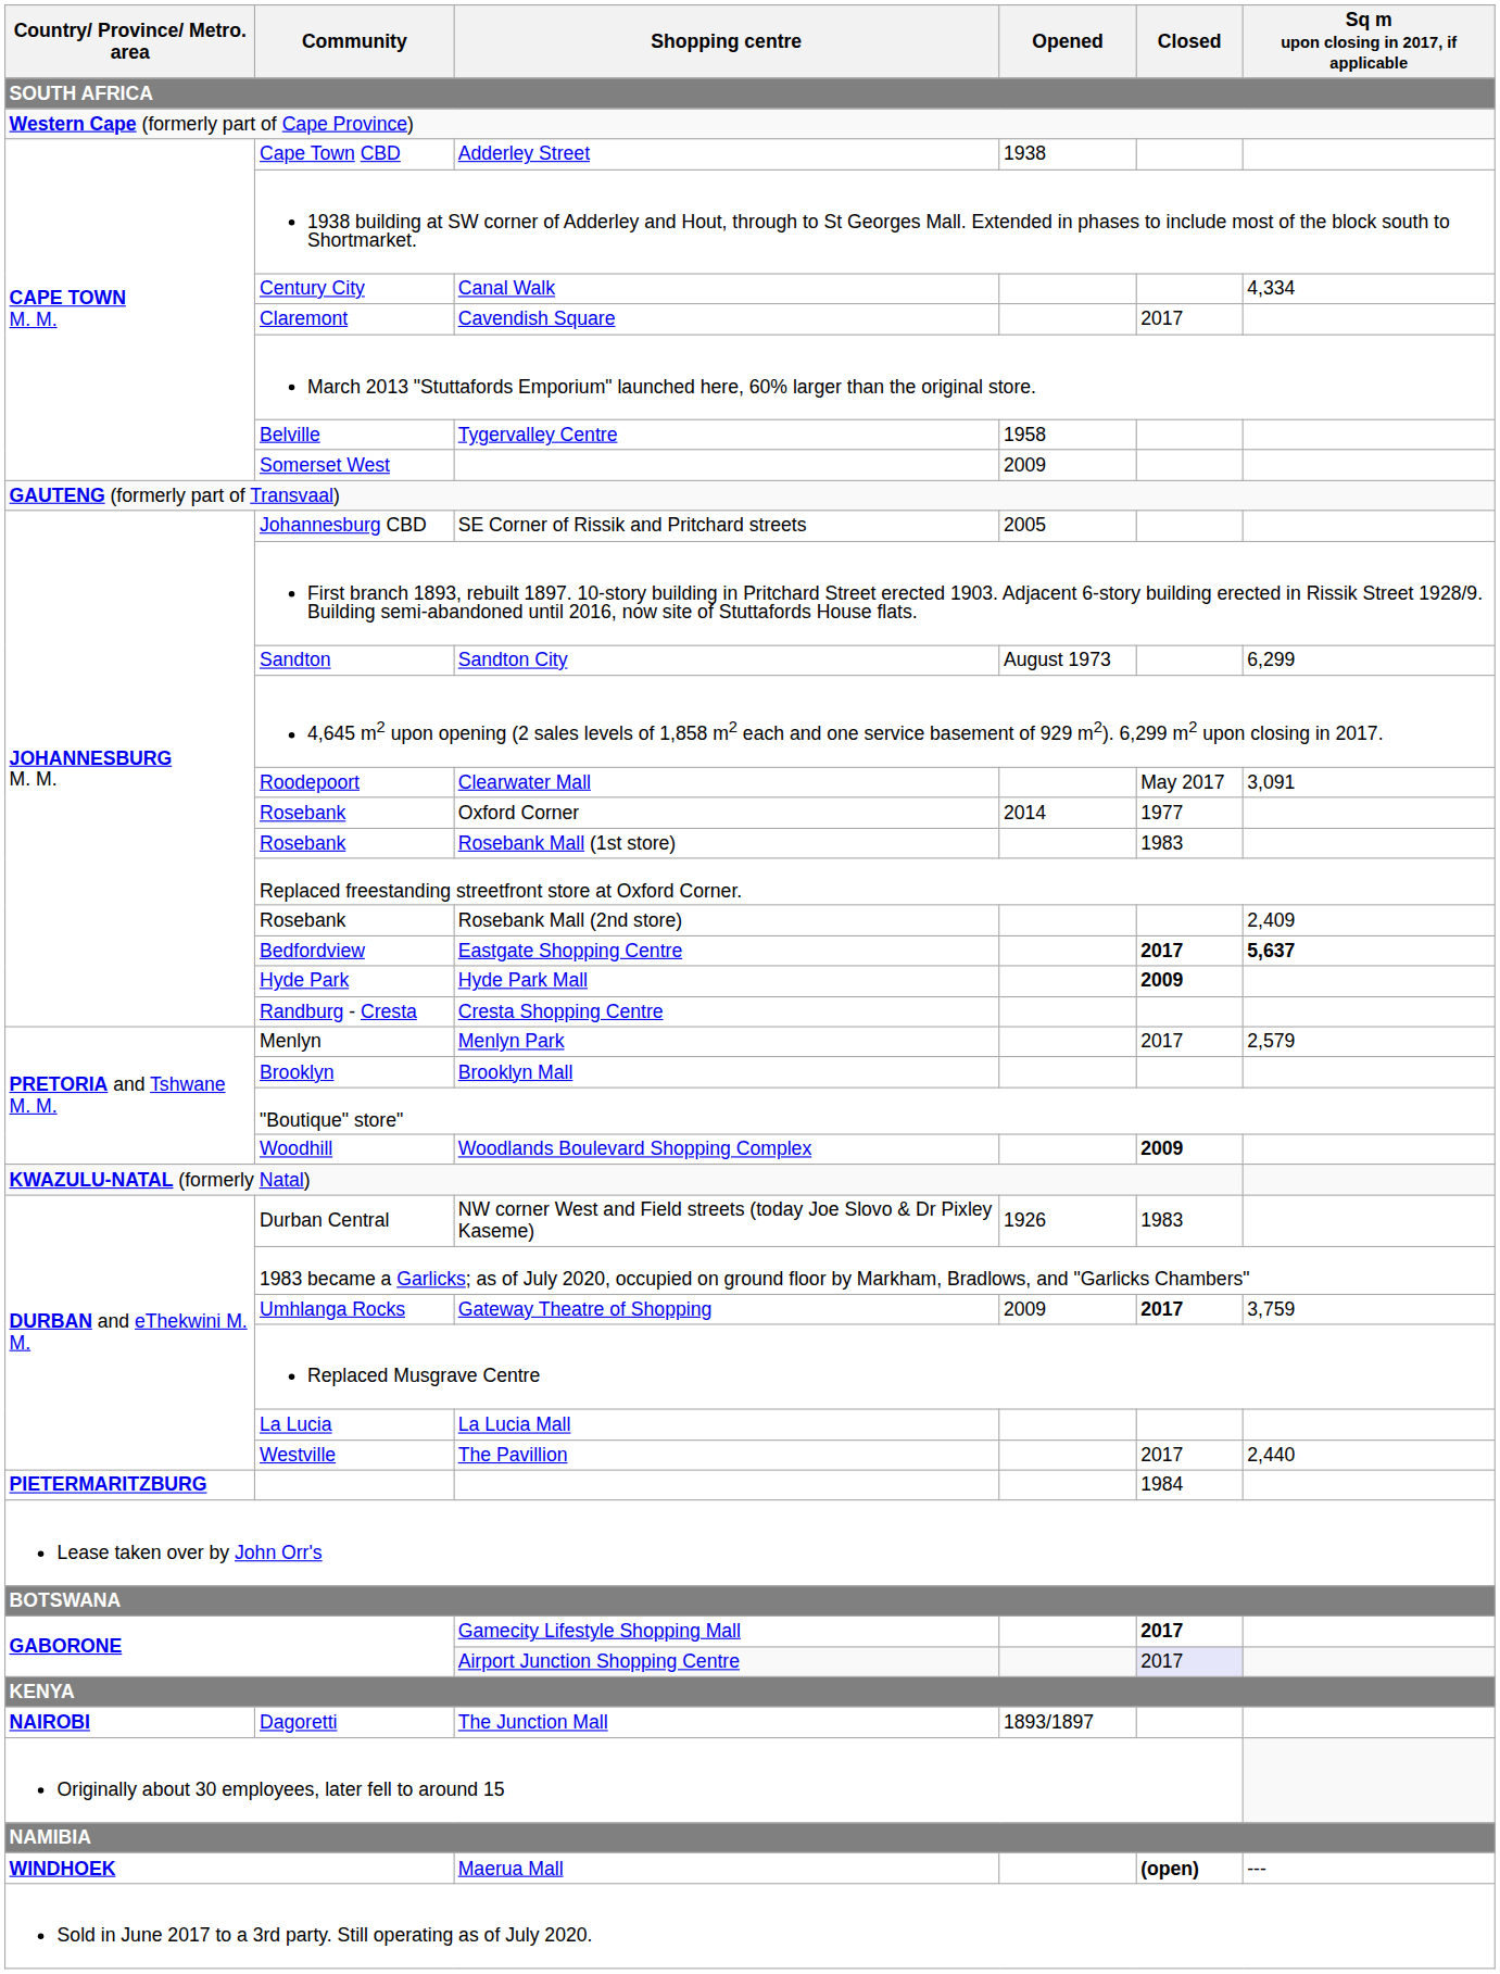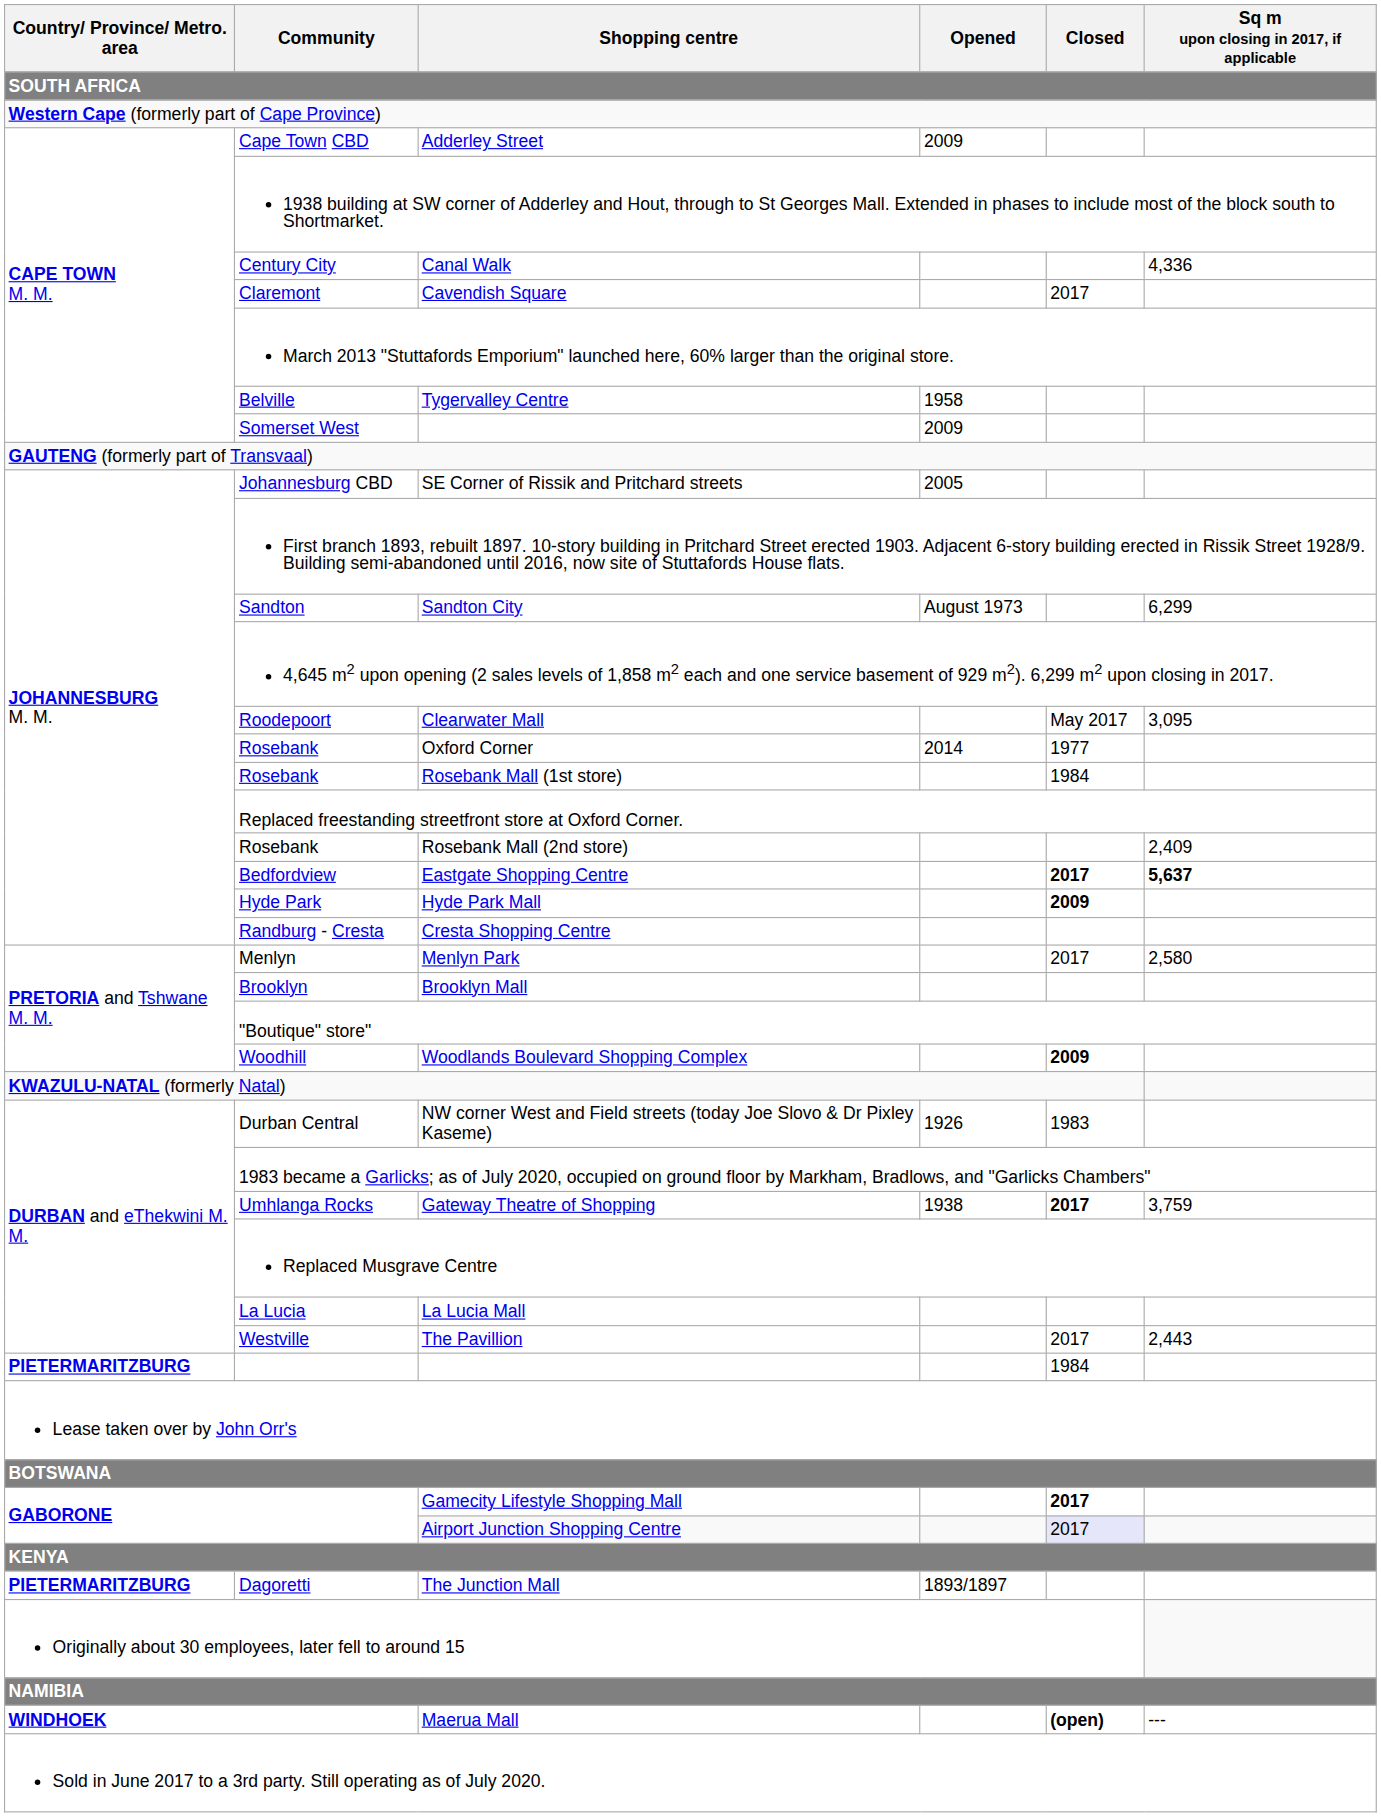Adderley Street | Opened: 1938 -> 2009
Canal Walk | Sq m upon closing in 2017, if applicable: 4,334 -> 4,336
Clearwater Mall | Sq m upon closing in 2017, if applicable: 3,091 -> 3,095
Rosebank Mall (1st store) | Closed: 1983 -> 1984
Menlyn Park | Sq m upon closing in 2017, if applicable: 2,579 -> 2,580
Gateway Theatre of Shopping | Opened: 2009 -> 1938
The Pavillion | Sq m upon closing in 2017, if applicable: 2,440 -> 2,443
The Junction Mall | Country/ Province/ Metro. area: NAIROBI -> PIETERMARITZBURG
